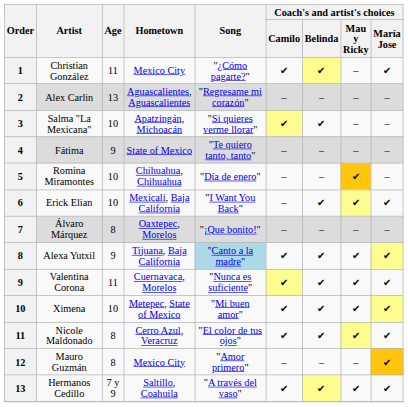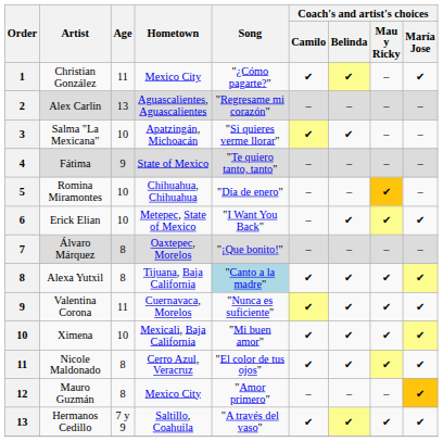Erick Elian | Hometown: Mexicali, Baja California -> Metepec, State of Mexico
Alexa Yutxil | Age: 9 -> 8
Ximena | Hometown: Metepec, State of Mexico -> Mexicali, Baja California
